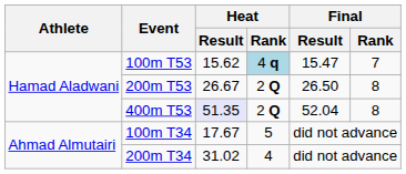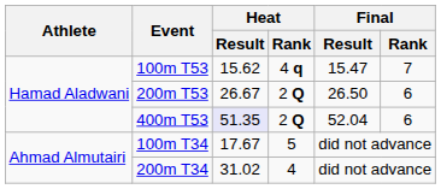100m T53 | Heat / Rank: lightblue background -> no background
200m T53 | Final / Rank: 8 -> 6
400m T53 | Final / Rank: 8 -> 6
